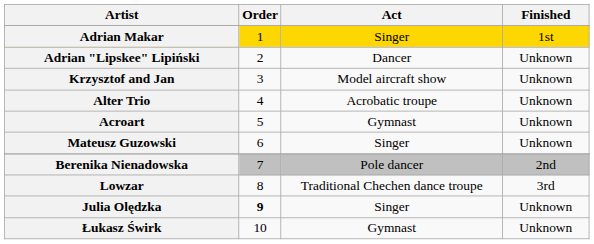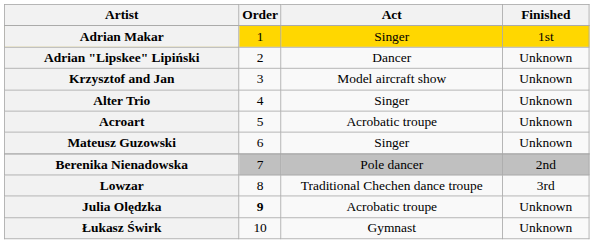Alter Trio | Act: Acrobatic troupe -> Singer
Acroart | Act: Gymnast -> Acrobatic troupe
Julia Olędzka | Act: Singer -> Acrobatic troupe
